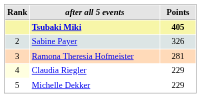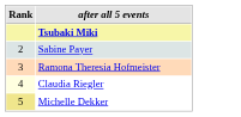- column: Points | 405 | 326 | 281 | 229 | 229
Michelle Dekker | Rank: no background -> khaki background
